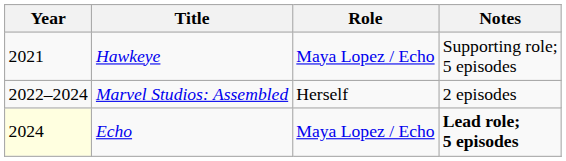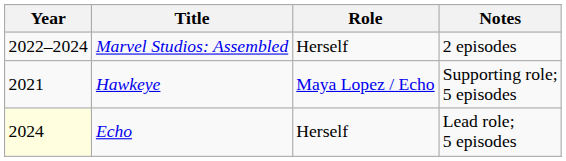rows swapped: Hawkeye <-> Marvel Studios: Assembled
Echo | Role: Maya Lopez / Echo -> Herself
Echo | Notes: bold -> normal
